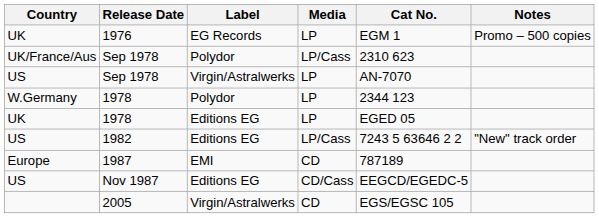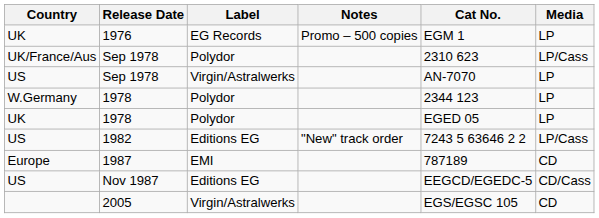columns swapped: Media <-> Notes
UK / 1978 | Label: Editions EG -> Polydor
